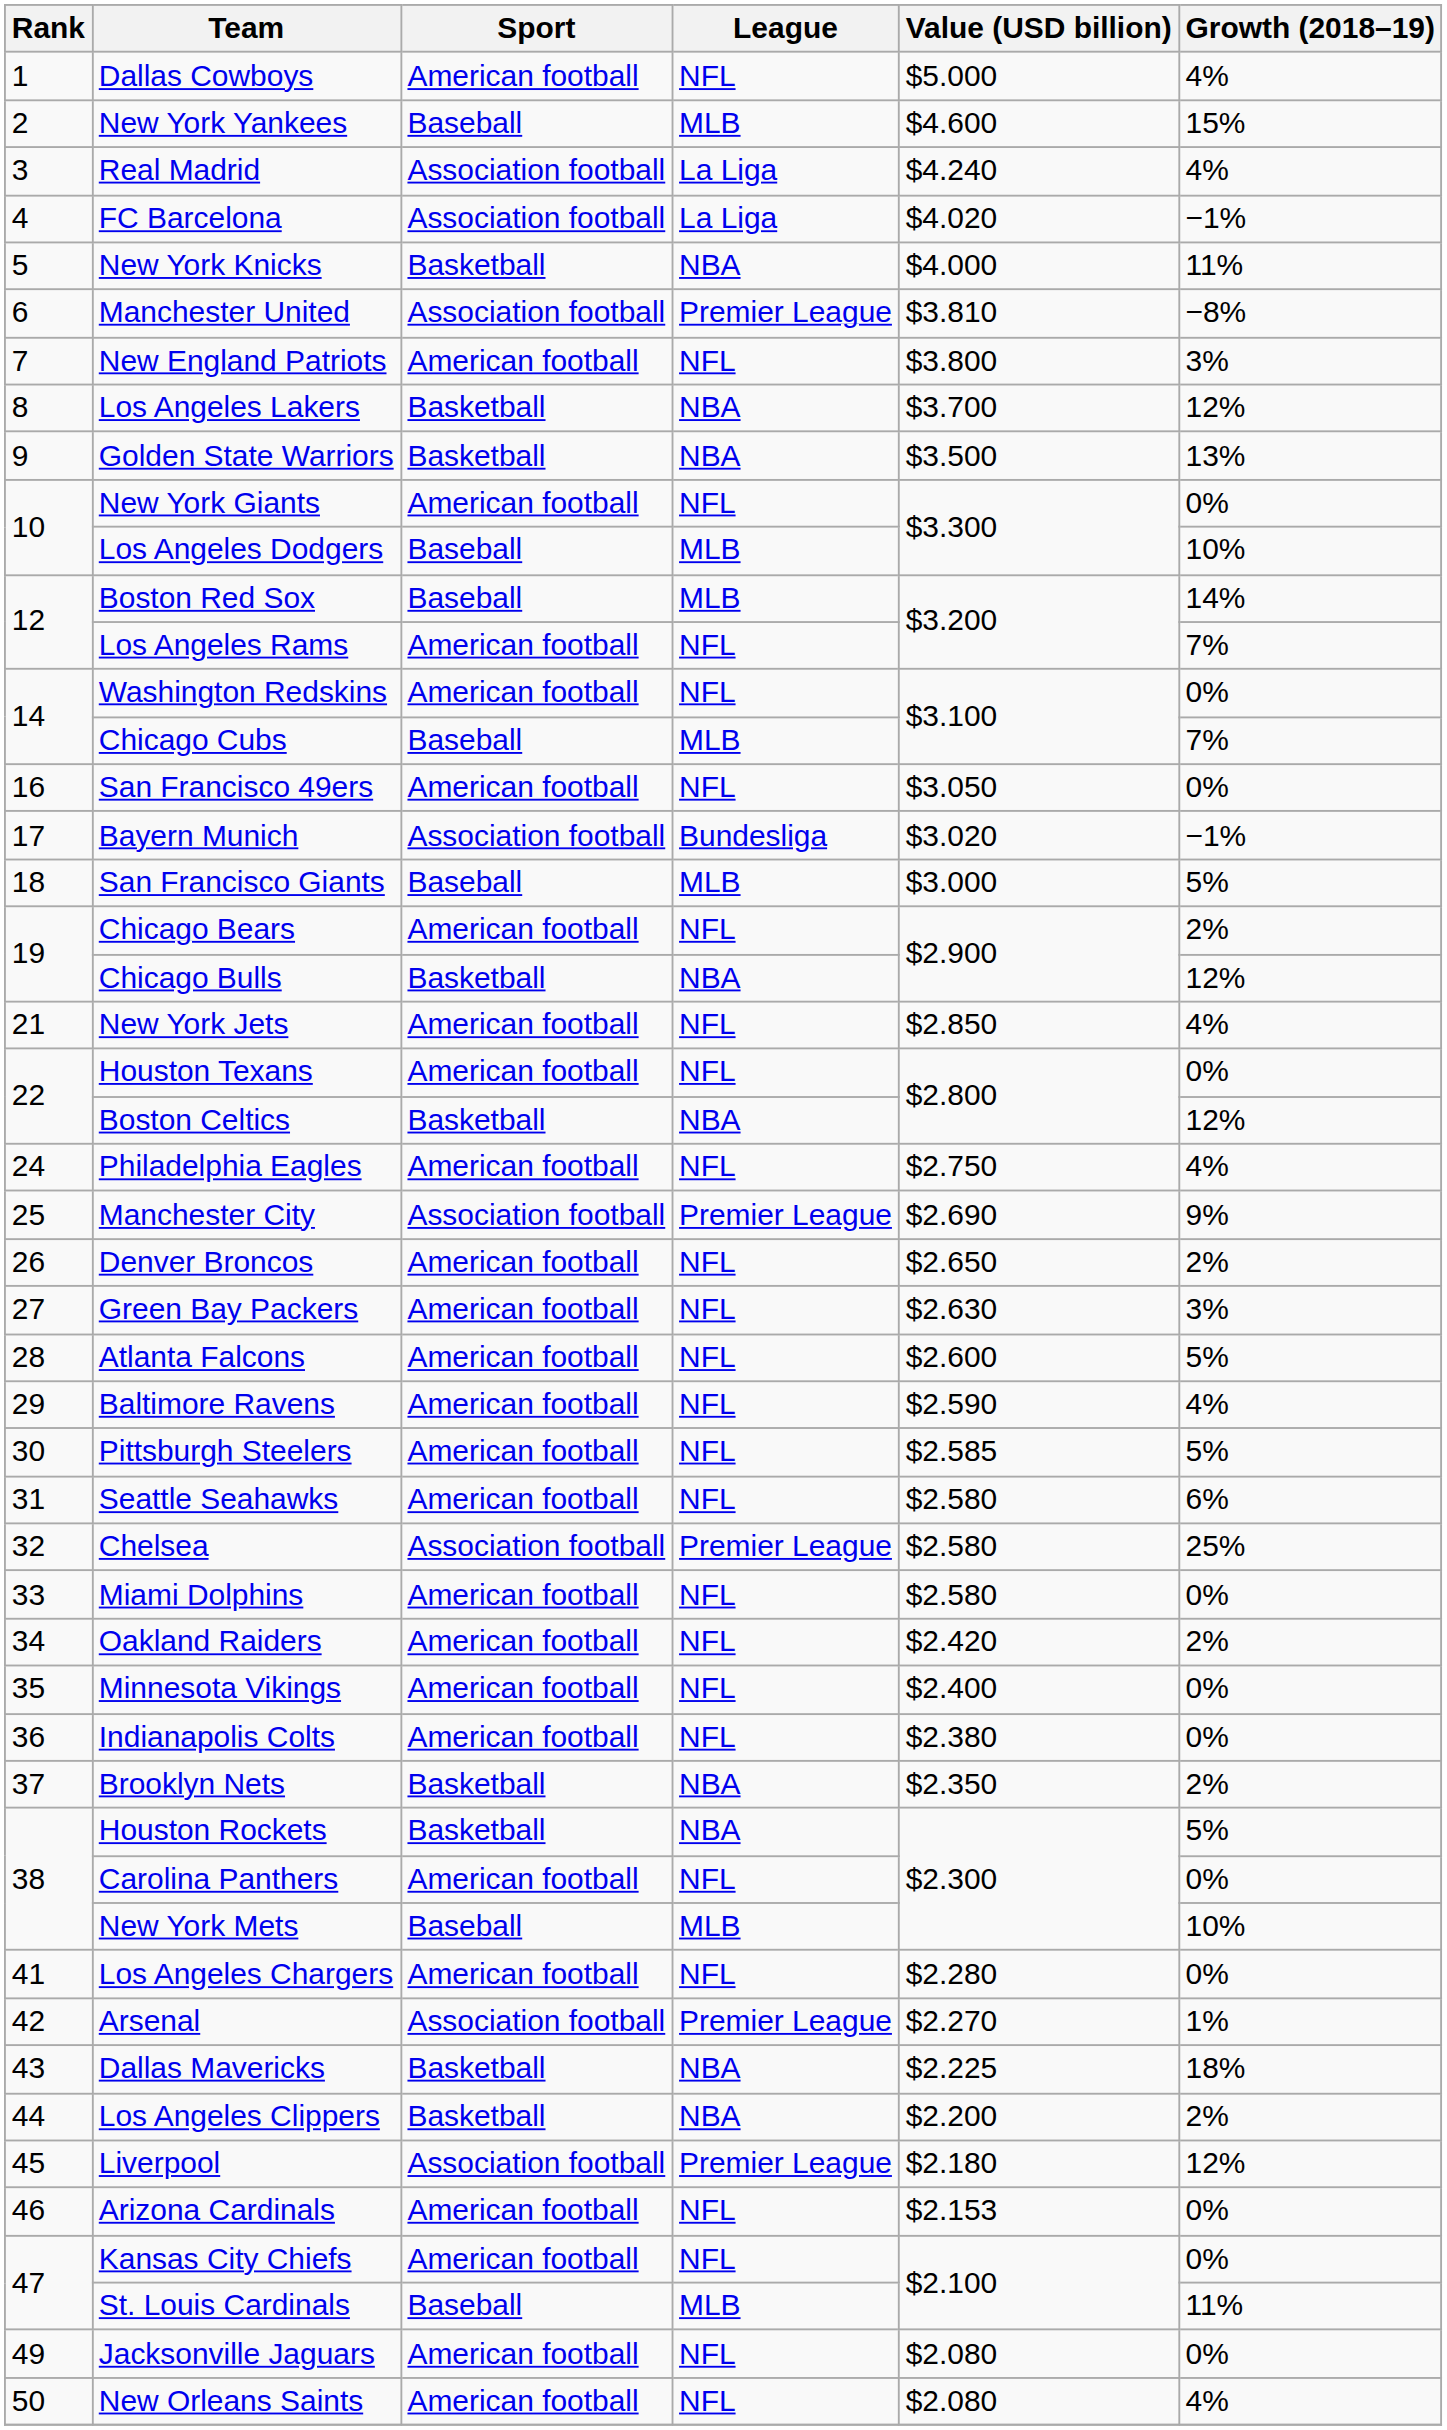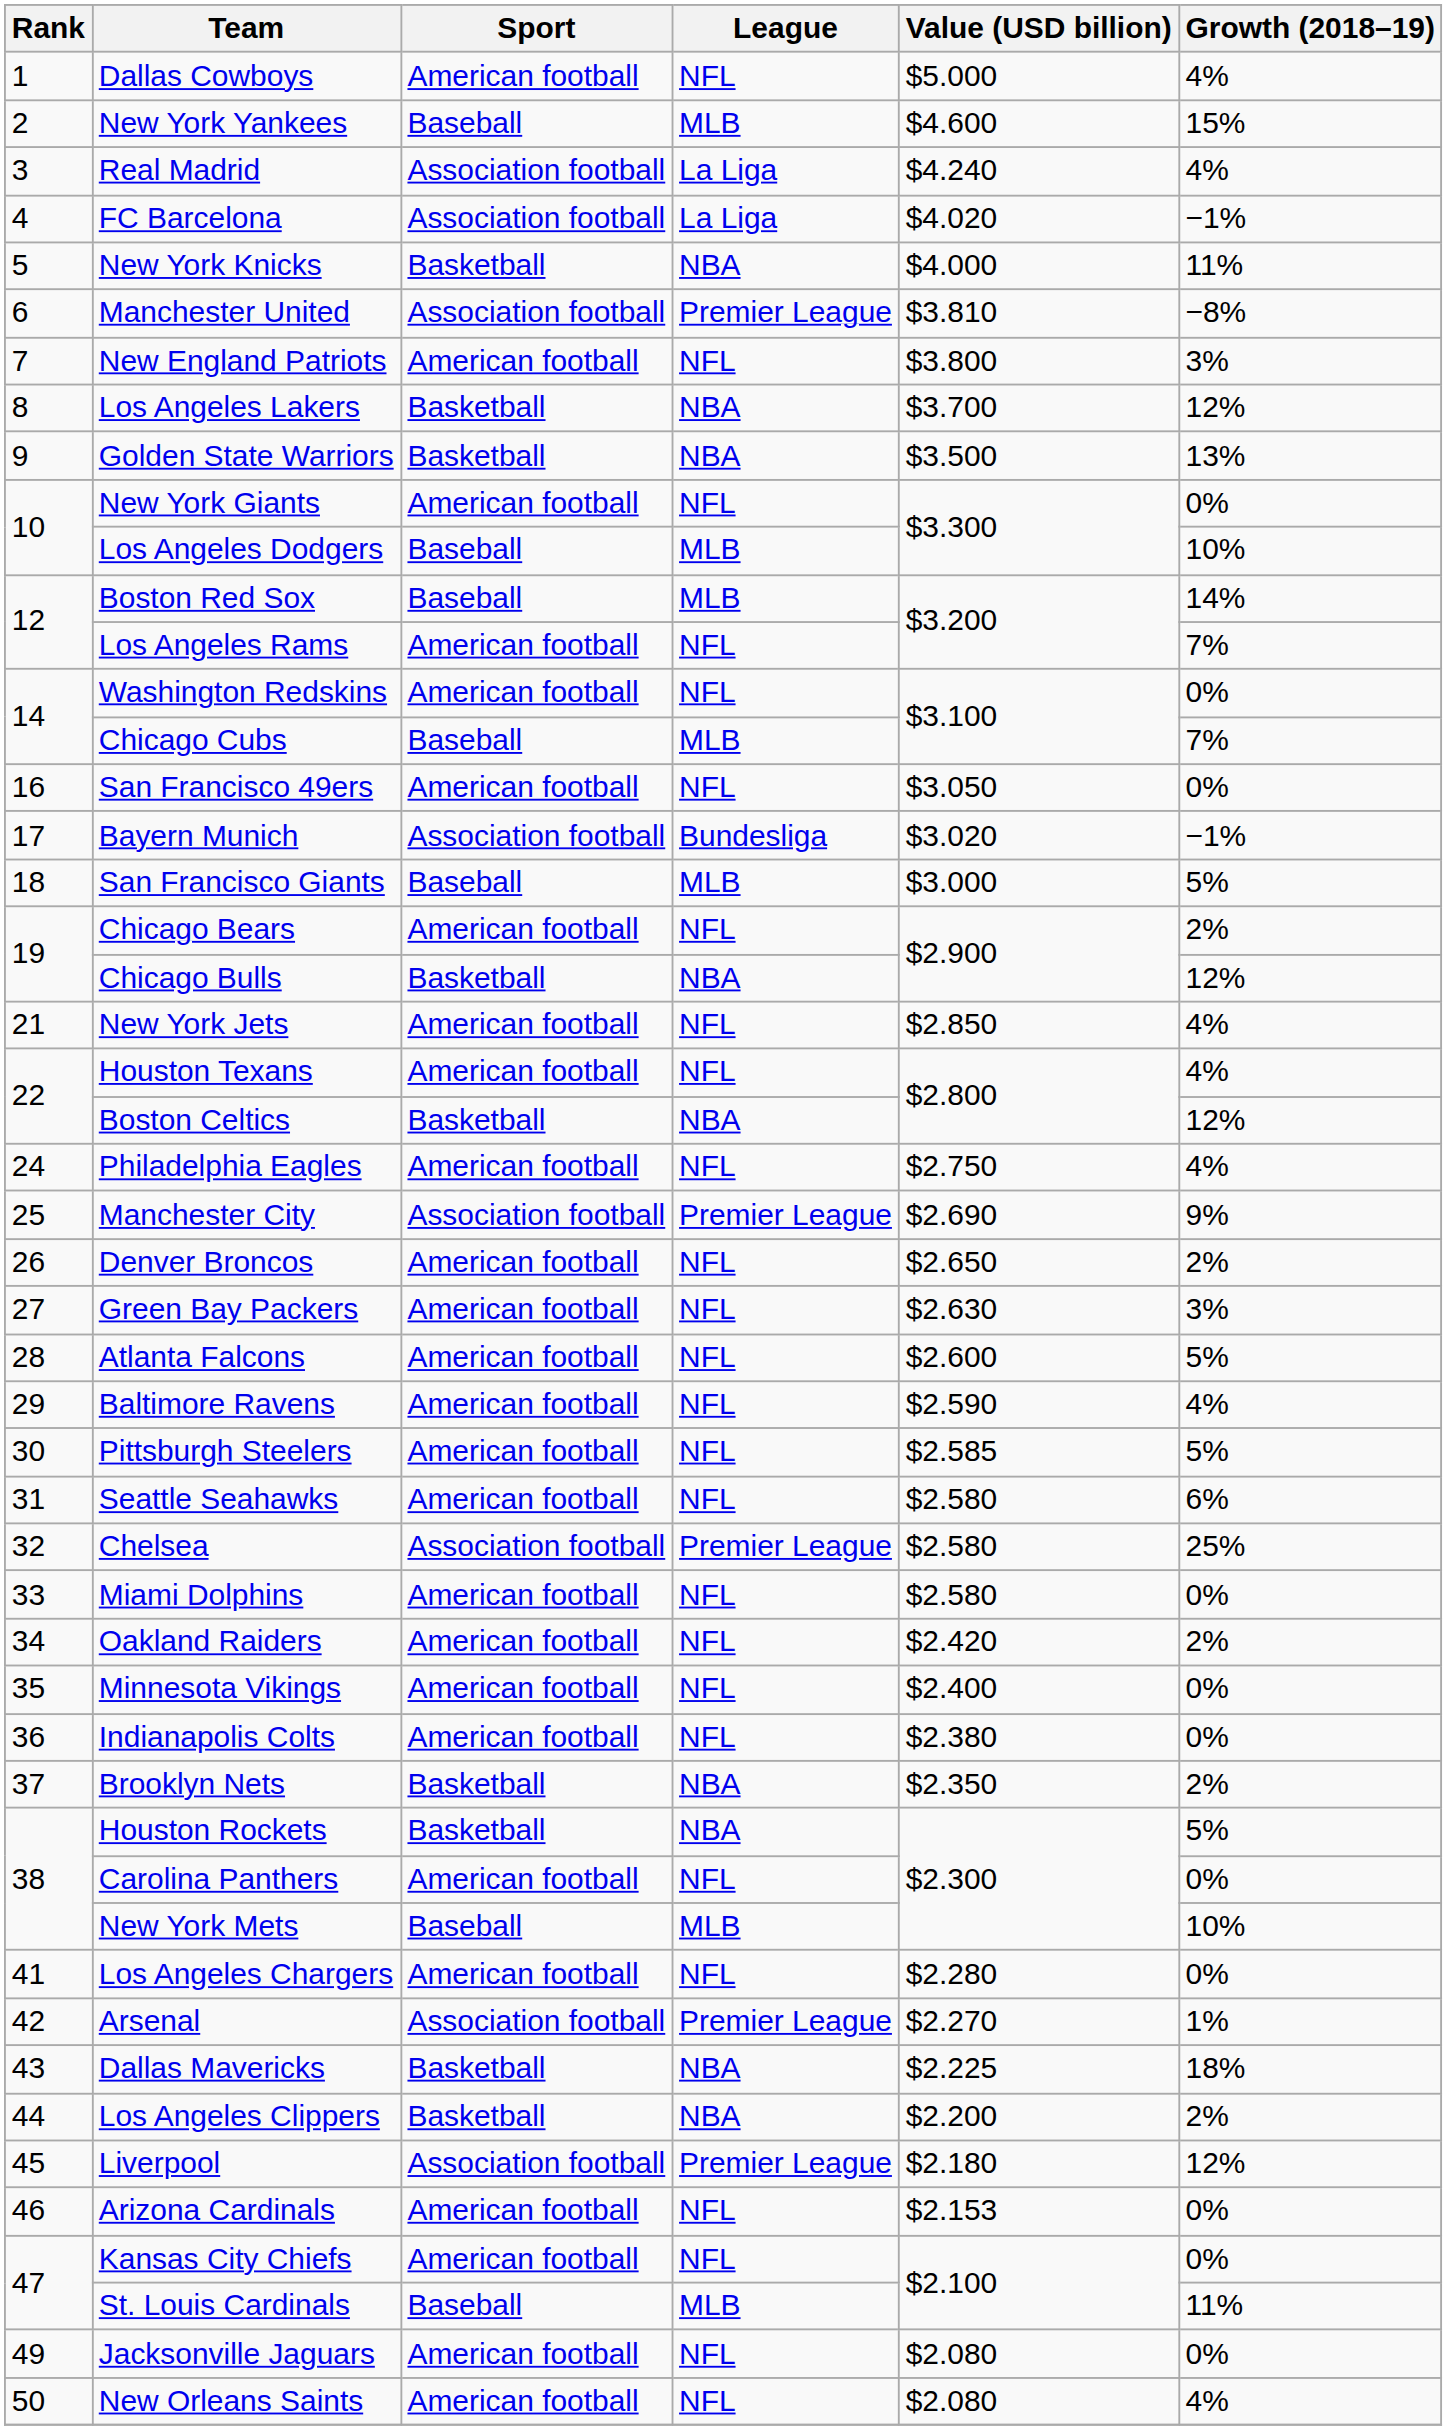Houston Texans | Growth (2018–19): 0% -> 4%
